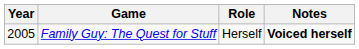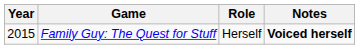Family Guy: The Quest for Stuff | Year: 2005 -> 2015
